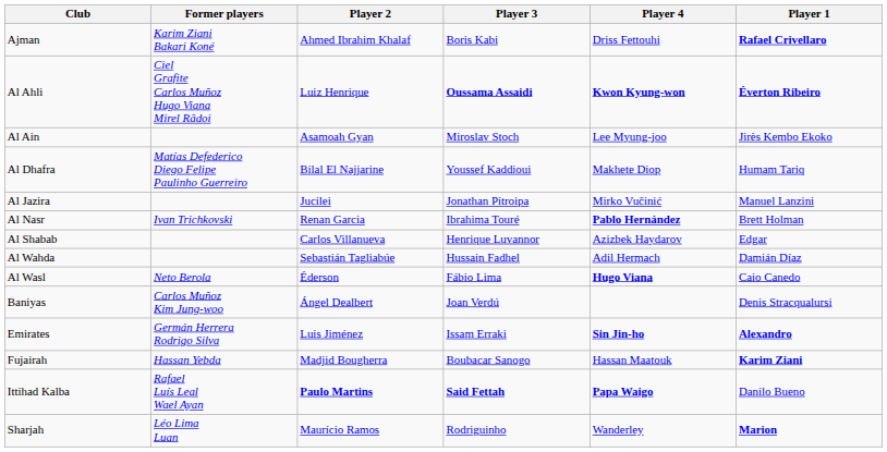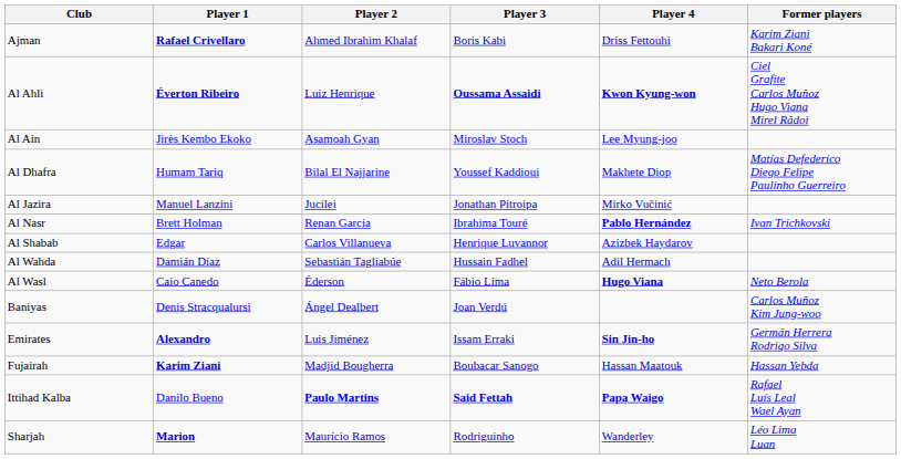columns swapped: Player 1 <-> Former players
